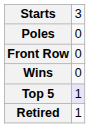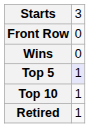- row: Poles | 0
+ row: Top 10 | 1
